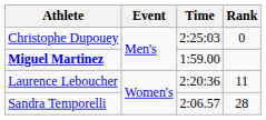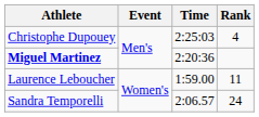Christophe Dupouey | Rank: 0 -> 4
Miguel Martinez | Time: 1:59.00 -> 2:20:36
Laurence Leboucher | Time: 2:20:36 -> 1:59.00
Sandra Temporelli | Rank: 28 -> 24
